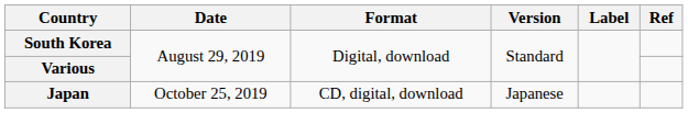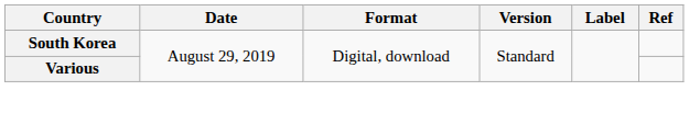- row: Japan | October 25, 2019 | CD, digital, download | Japanese
